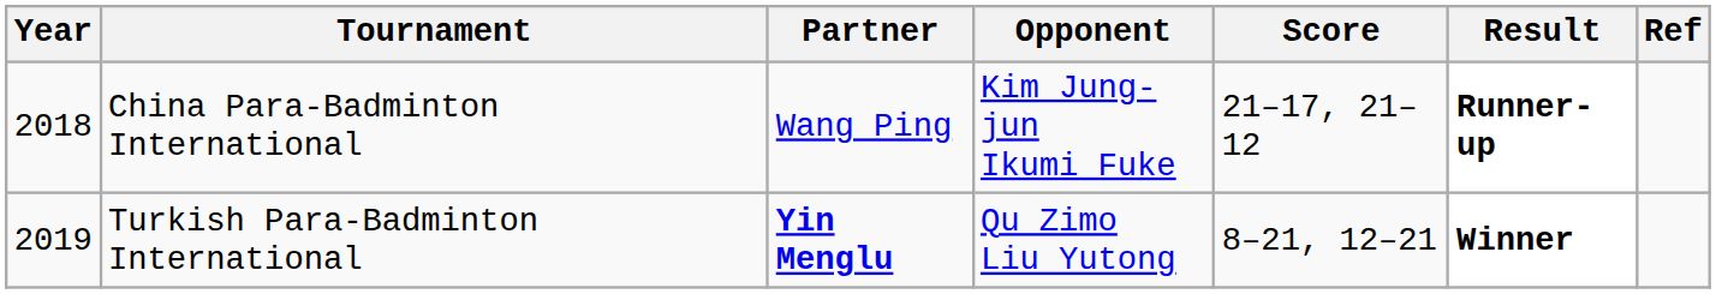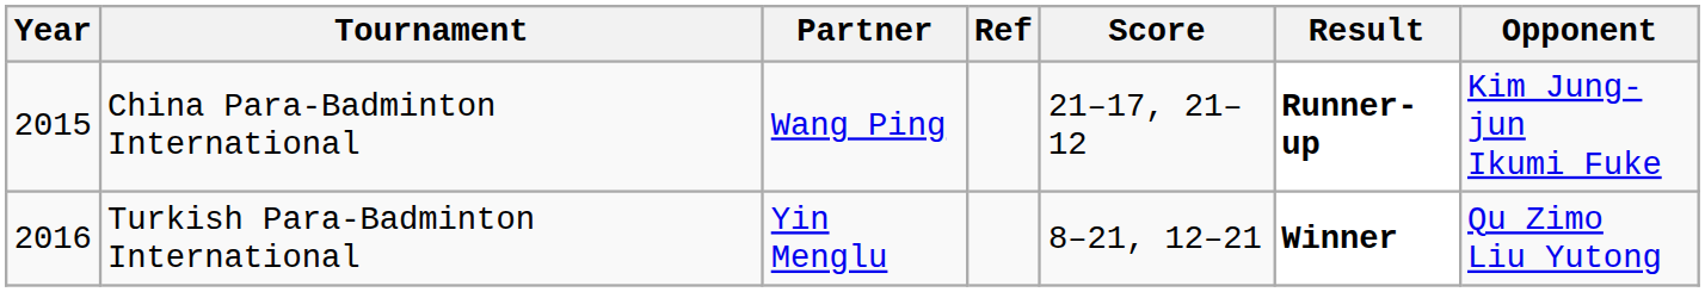columns swapped: Opponent <-> Ref
China Para-Badminton International | Year: 2018 -> 2015
Turkish Para-Badminton International | Year: 2019 -> 2016
Turkish Para-Badminton International | Partner: bold -> normal
